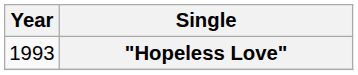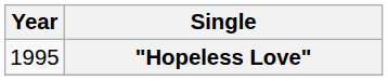"Hopeless Love" | Year: 1993 -> 1995
